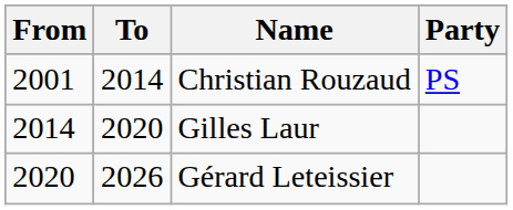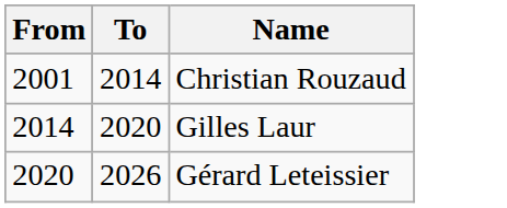- column: Party | PS
